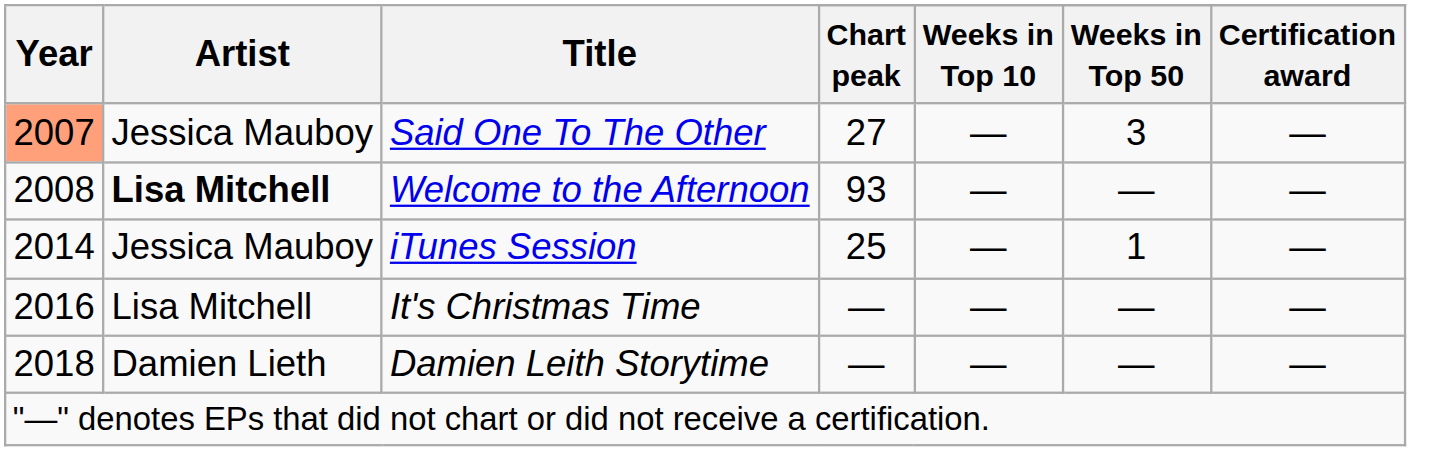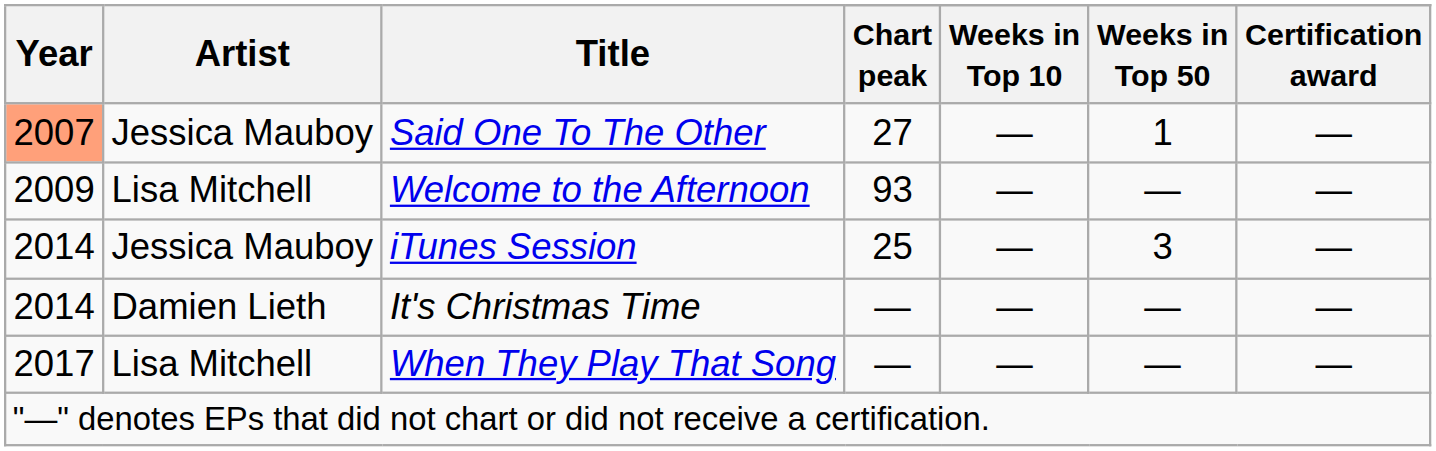Said One To The Other | Weeks in Top 50: 3 -> 1
Welcome to the Afternoon | Year: 2008 -> 2009
Welcome to the Afternoon | Artist: bold -> normal
iTunes Session | Weeks in Top 50: 1 -> 3
It's Christmas Time | Year: 2016 -> 2014
It's Christmas Time | Artist: Lisa Mitchell -> Damien Lieth
+ row: 2017 | Lisa Mitchell | When They Play That Song | — | — | — | —
- row: 2018 | Damien Lieth | Damien Leith Storytime | — | — | — | —
